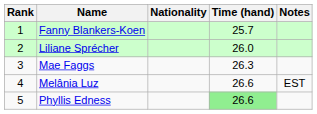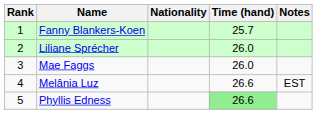Mae Faggs | Time (hand): 26.3 -> 26.0
